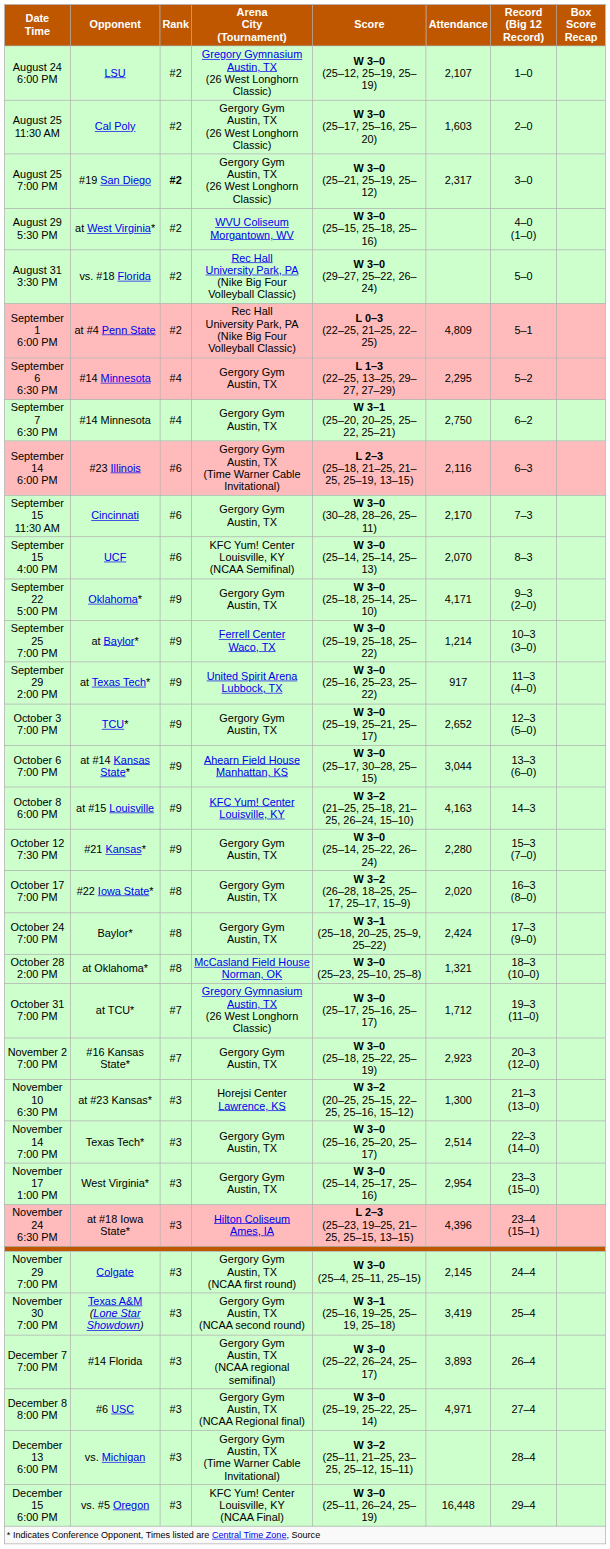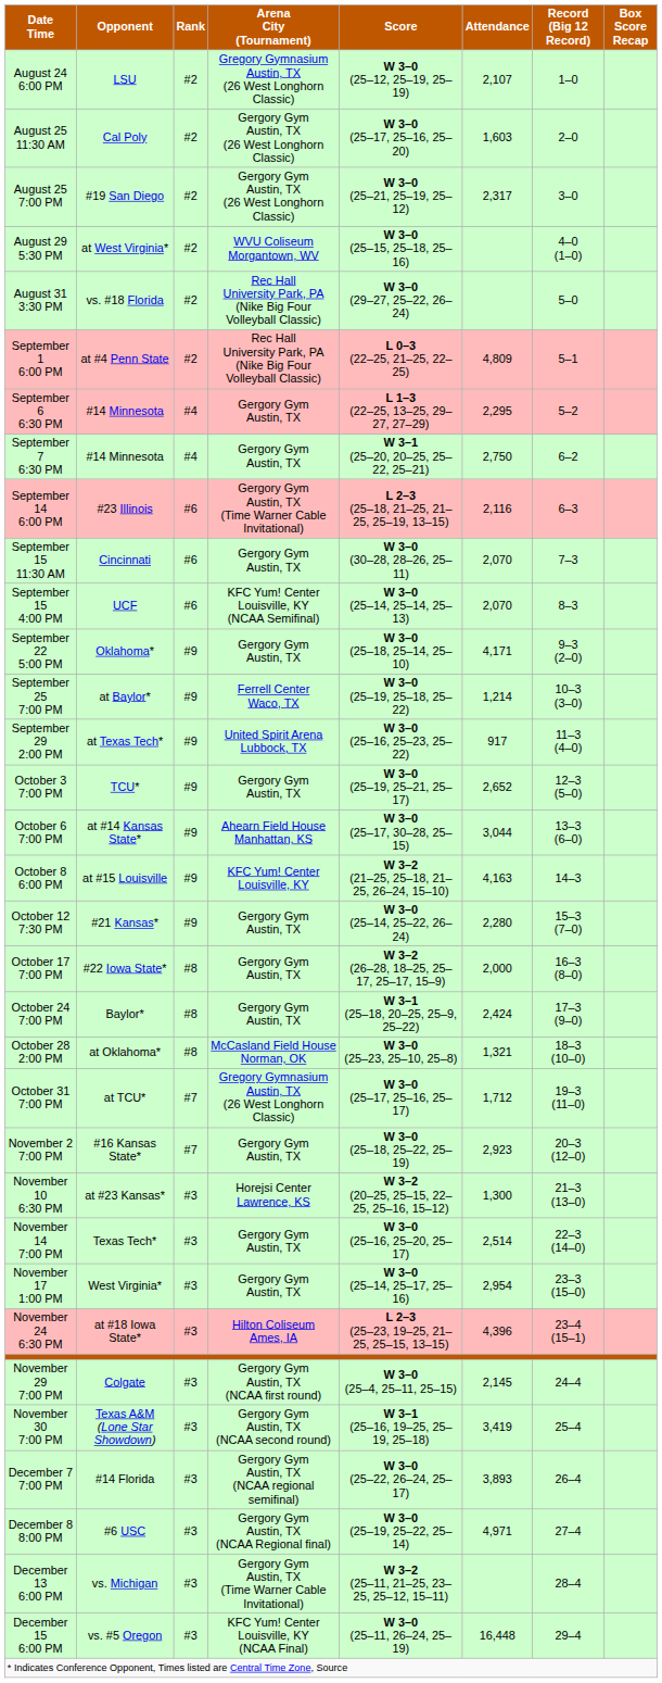August 25 7:00 PM | Rank: bold -> normal
September 15 11:30 AM | Attendance: 2,170 -> 2,070
October 17 7:00 PM | Attendance: 2,020 -> 2,000
